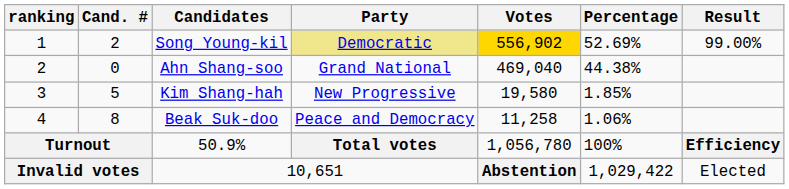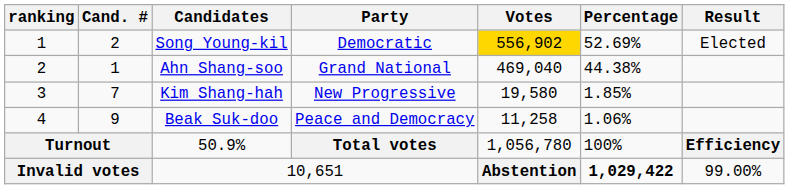Song Young-kil | Party: khaki background -> no background
Song Young-kil | Result: 99.00% -> Elected
Ahn Shang-soo | Cand. #: 0 -> 1
Kim Shang-hah | Cand. #: 5 -> 7
Beak Suk-doo | Cand. #: 8 -> 9
10,651 | Percentage: normal -> bold
10,651 | Result: Elected -> 99.00%
